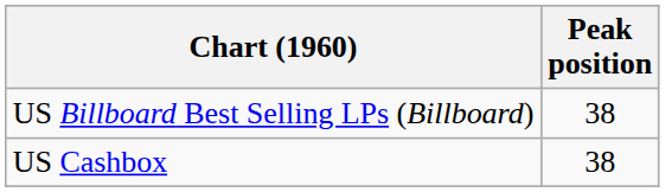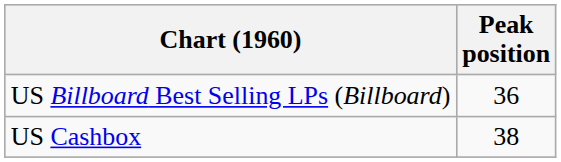US Billboard Best Selling LPs (Billboard) | Peak position: 38 -> 36
